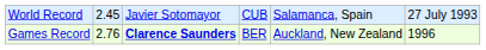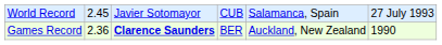Games Record | column 2: 2.76 -> 2.36
Games Record | column 6: 1996 -> 1990
